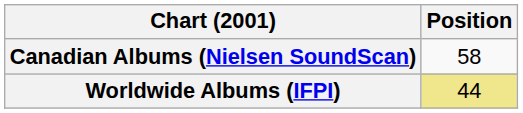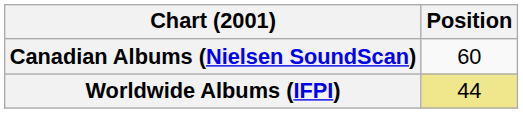Canadian Albums (Nielsen SoundScan) | Position: 58 -> 60
